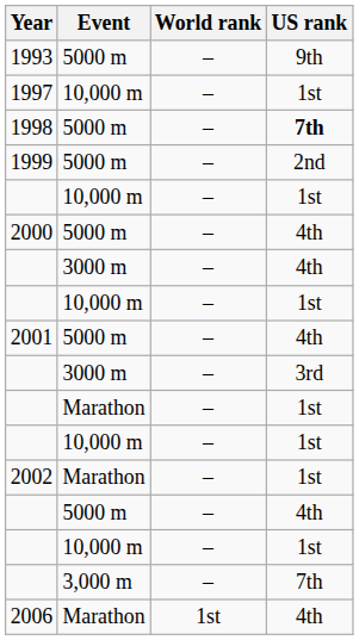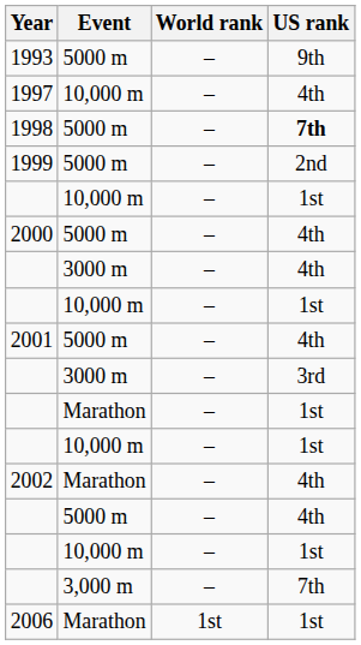1997 | US rank: 1st -> 4th
2002 | US rank: 1st -> 4th
2006 | US rank: 4th -> 1st
